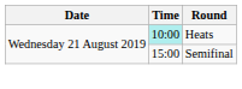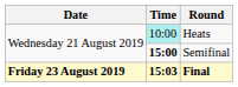Semifinal | Time: normal -> bold
+ row: Friday 23 August 2019 | 15:03 | Final
